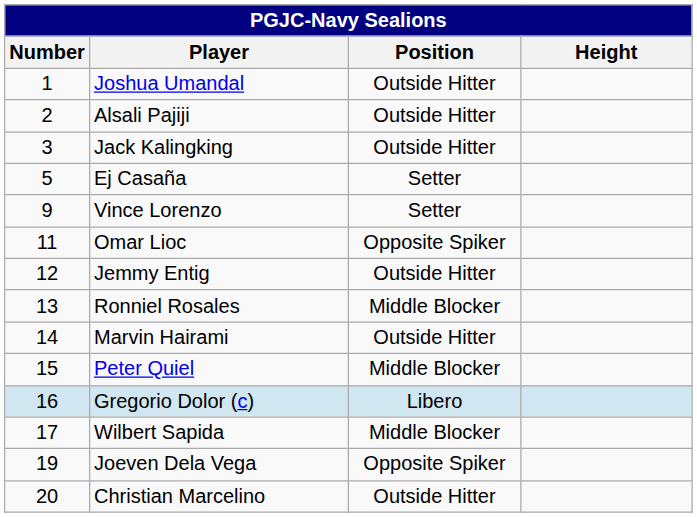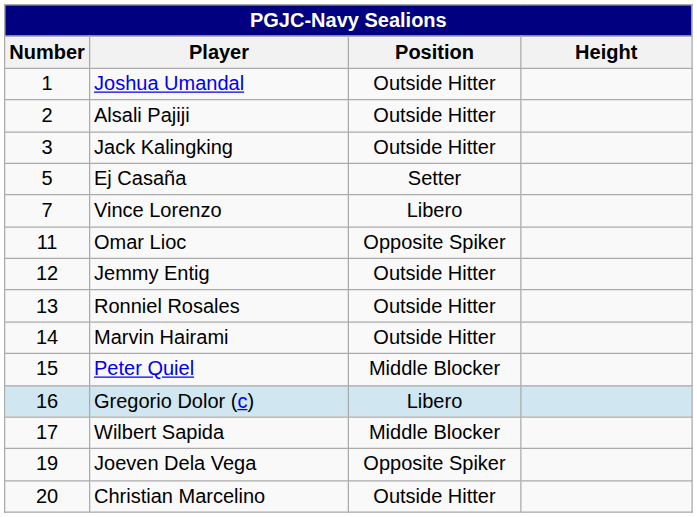Vince Lorenzo | Number: 9 -> 7
Vince Lorenzo | Position: Setter -> Libero
Ronniel Rosales | Position: Middle Blocker -> Outside Hitter
